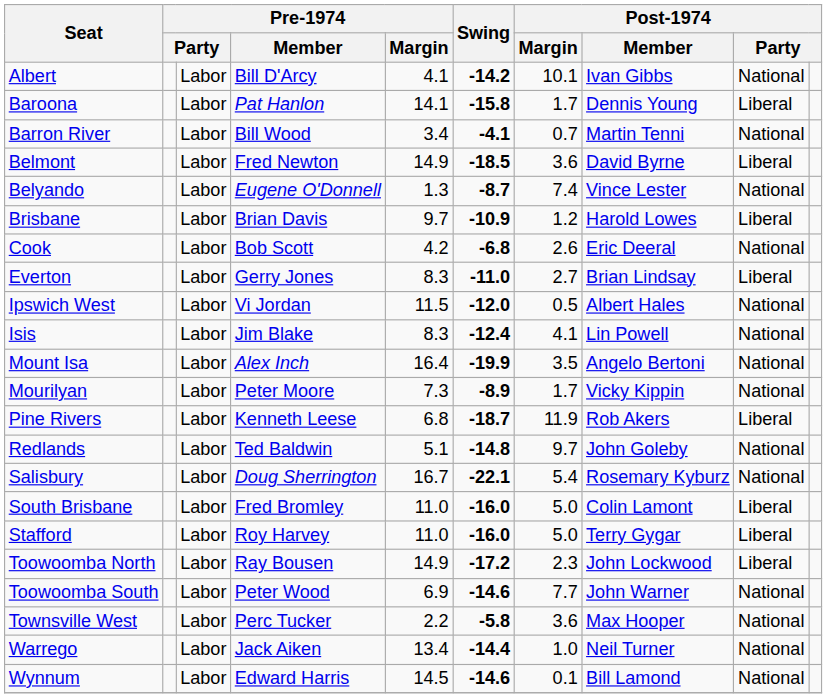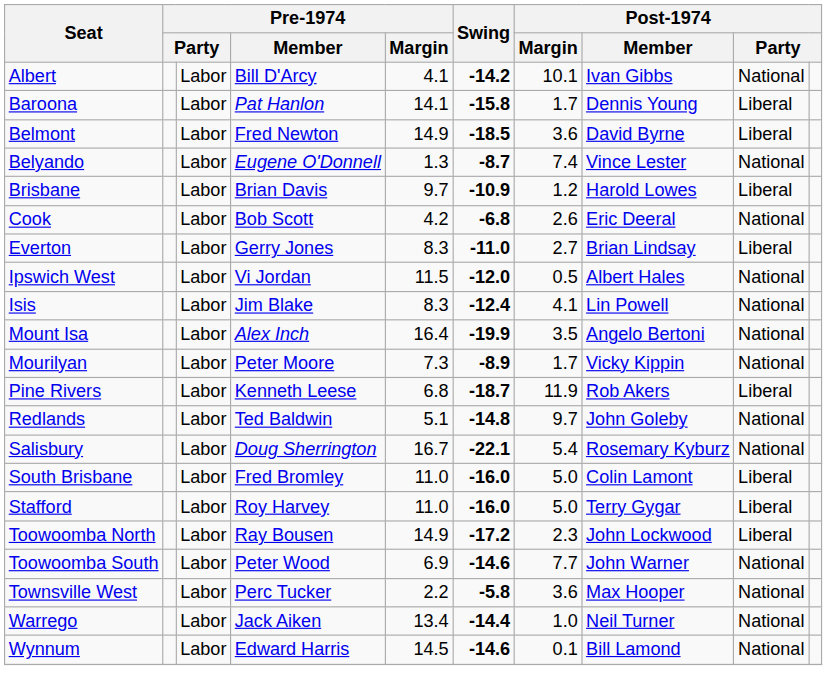- row: Barron River | Labor | Bill Wood | 3.4 | -4.1 | 0.7 | Martin Tenni | National
